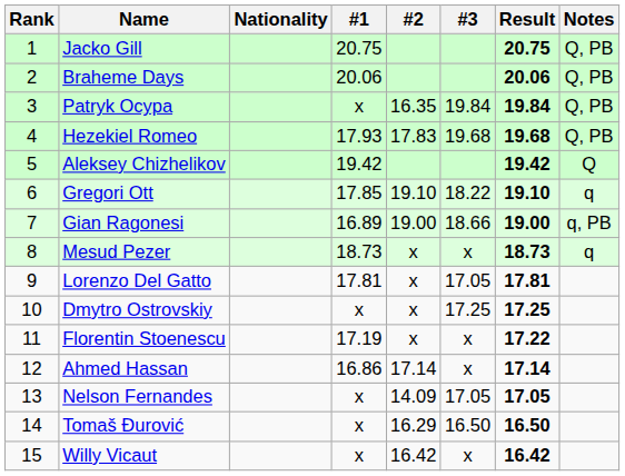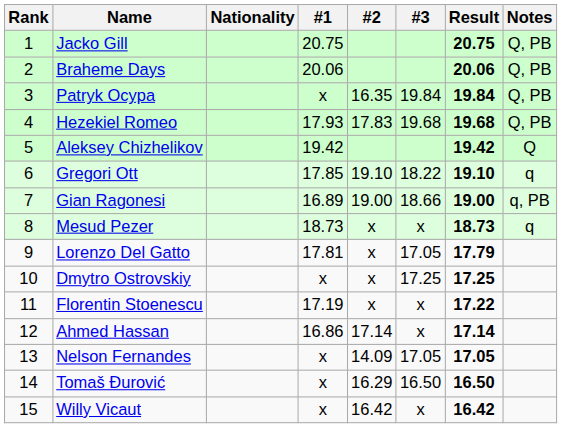Lorenzo Del Gatto | Result: 17.81 -> 17.79
